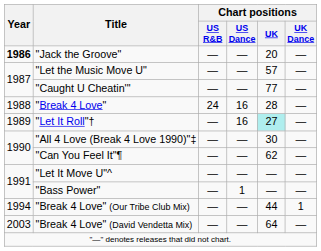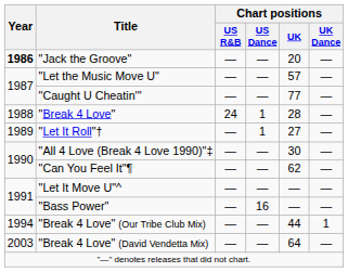"Break 4 Love" | Chart positions / US Dance: 16 -> 1
"Let It Roll"† | Chart positions / US Dance: 16 -> 1
"Let It Roll"† | Chart positions / UK: paleturquoise background -> no background
"Bass Power" | Chart positions / US Dance: 1 -> 16
